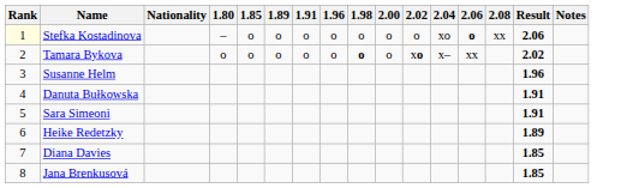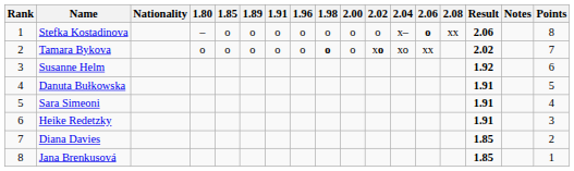+ column: Points | 8 | 7 | 6 | 5 | 4 | 3 | 2 | 1
Stefka Kostadinova | Rank: lightyellow background -> no background
Stefka Kostadinova | 2.04: xo -> x–
Tamara Bykova | 2.04: x– -> xo
Susanne Helm | Result: 1.96 -> 1.92
Heike Redetzky | Result: 1.89 -> 1.91
